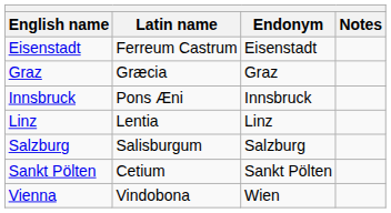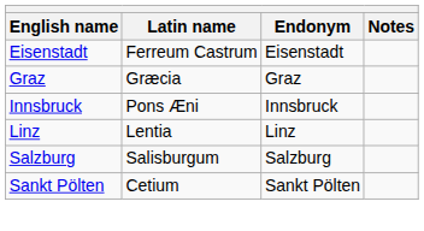- row: Vienna | Vindobona | Wien
